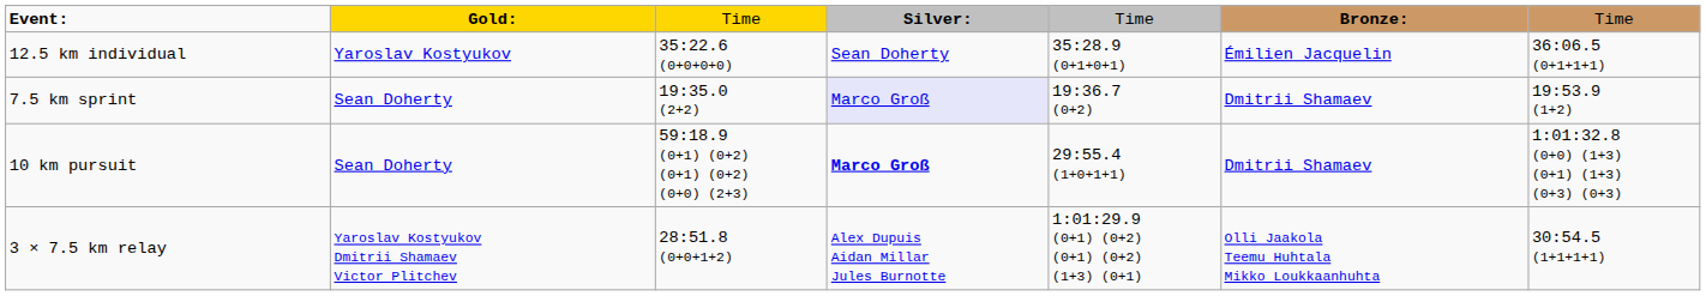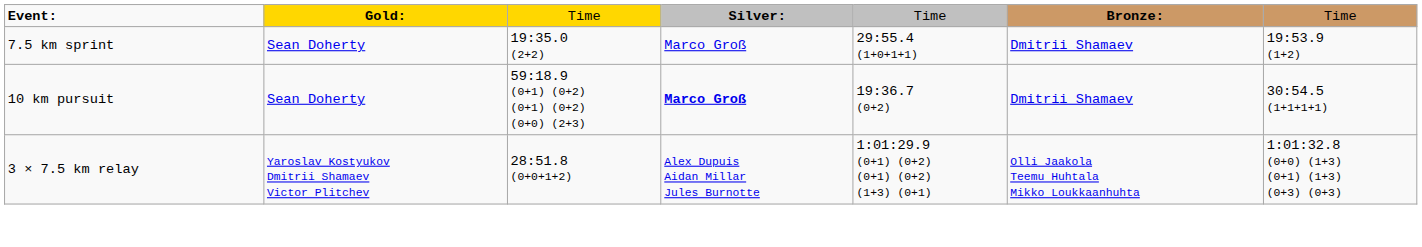- row: 12.5 km individual | Yaroslav Kostyukov | 35:22.6 (0+0+0+0) | Sean Doherty | 35:28.9 (0+1+0+1) | Émilien Jacquelin | 36:06.5 (0+1+1+1)
7.5 km sprint | column 4: lavender background -> no background
7.5 km sprint | column 5: 19:36.7 (0+2) -> 29:55.4 (1+0+1+1)
10 km pursuit | column 5: 29:55.4 (1+0+1+1) -> 19:36.7 (0+2)
10 km pursuit | column 7: 1:01:32.8 (0+0) (1+3) (0+1) (1+3) (0+3) (0+3) -> 30:54.5 (1+1+1+1)
3 × 7.5 km relay | column 7: 30:54.5 (1+1+1+1) -> 1:01:32.8 (0+0) (1+3) (0+1) (1+3) (0+3) (0+3)
